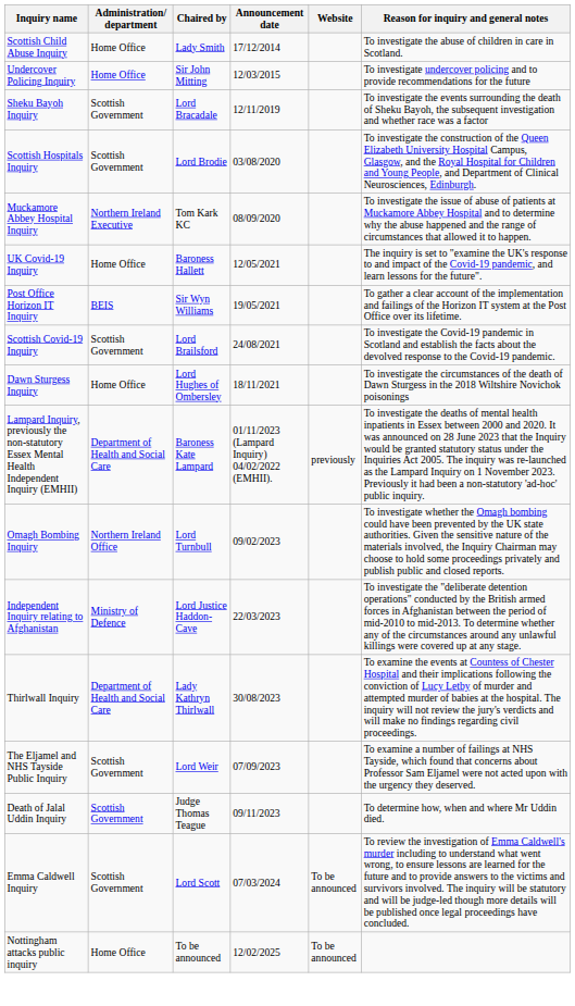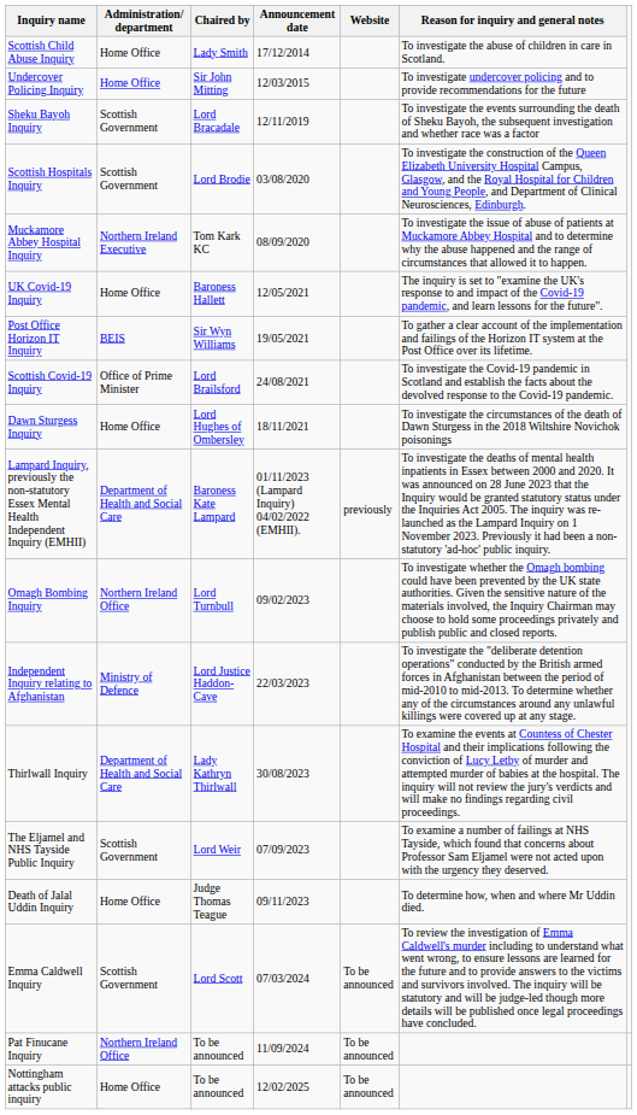Scottish Covid-19 Inquiry | Administration/ department: Scottish Government -> Office of Prime Minister
Death of Jalal Uddin Inquiry | Administration/ department: Scottish Government -> Home Office
+ row: Pat Finucane Inquiry | Northern Ireland Office | To be announced | 11/09/2024 | To be announced
